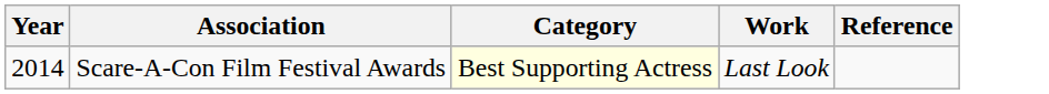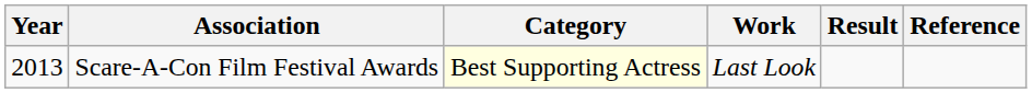+ column: Result
Scare-A-Con Film Festival Awards | Year: 2014 -> 2013
